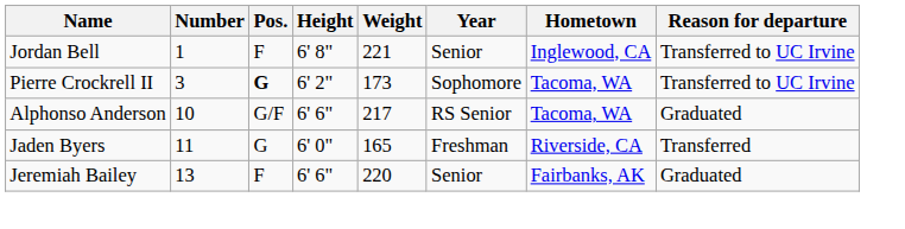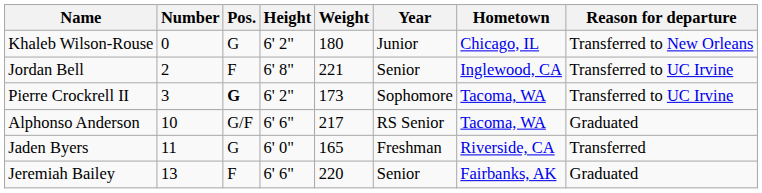+ row: Khaleb Wilson-Rouse | 0 | G | 6' 2" | 180 | Junior | Chicago, IL | Transferred to New Orleans
Jordan Bell | Number: 1 -> 2
